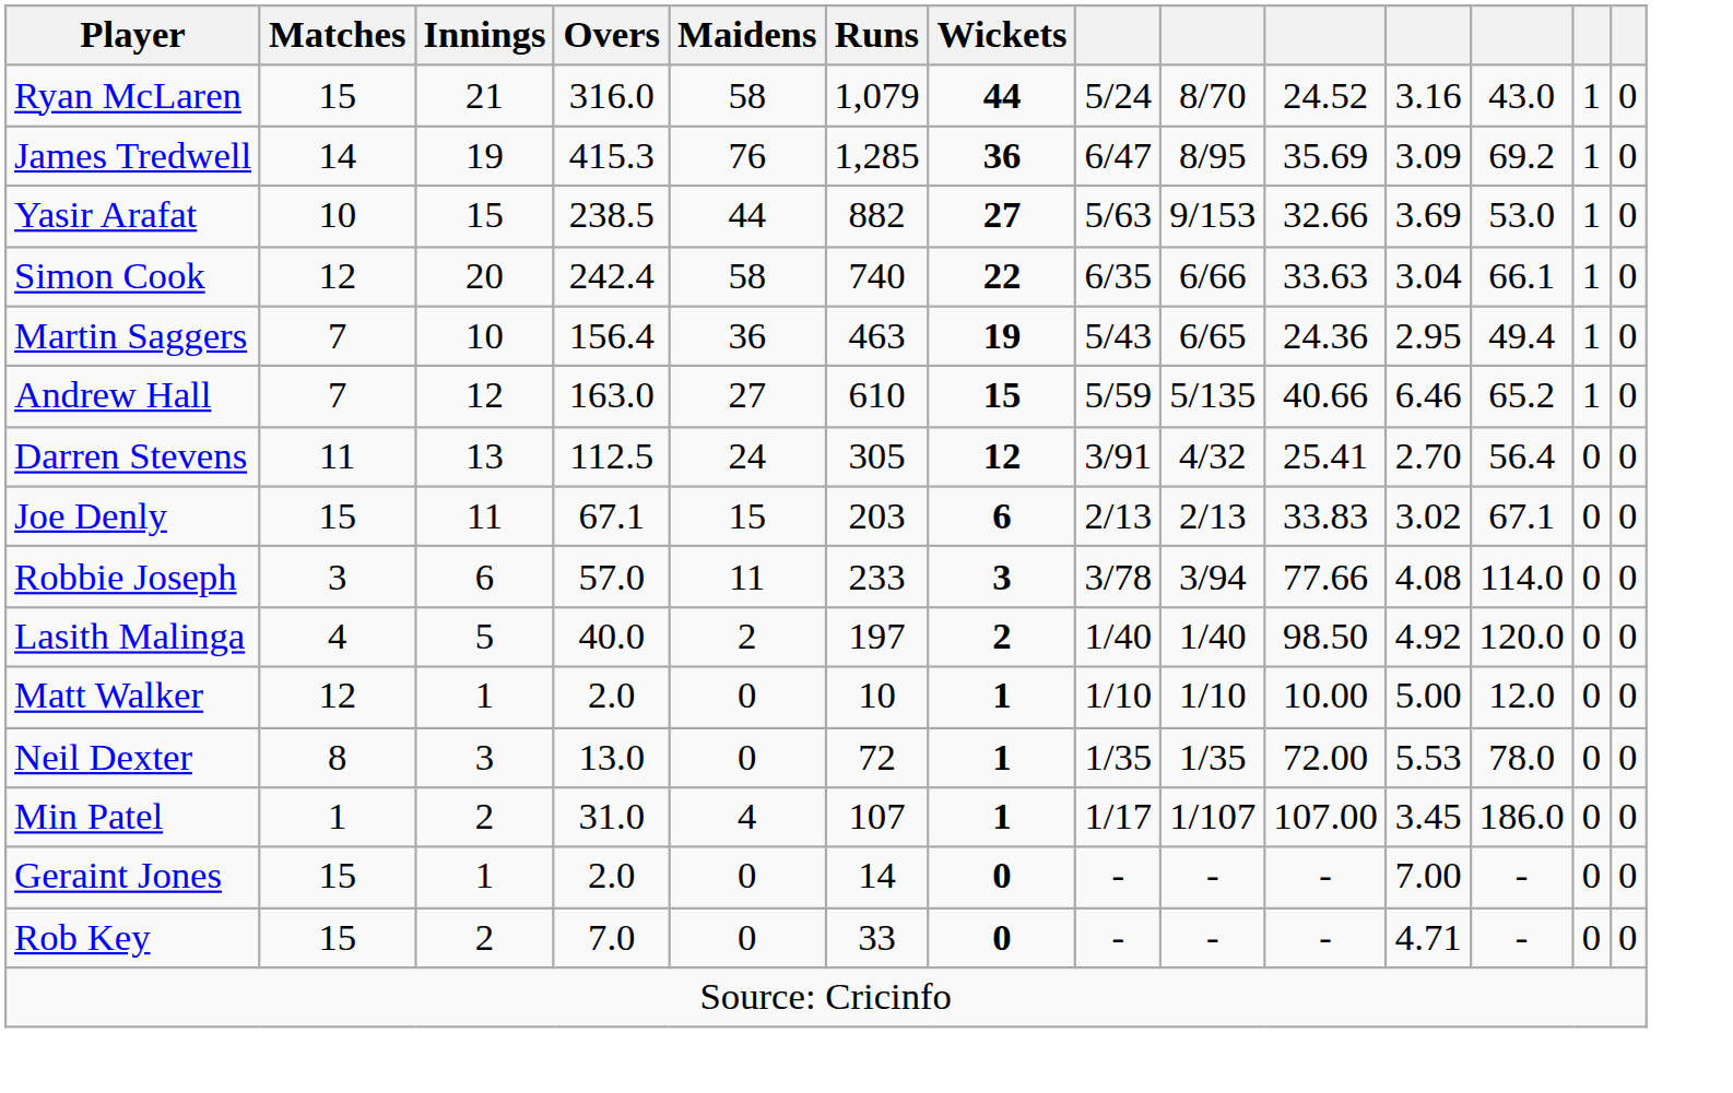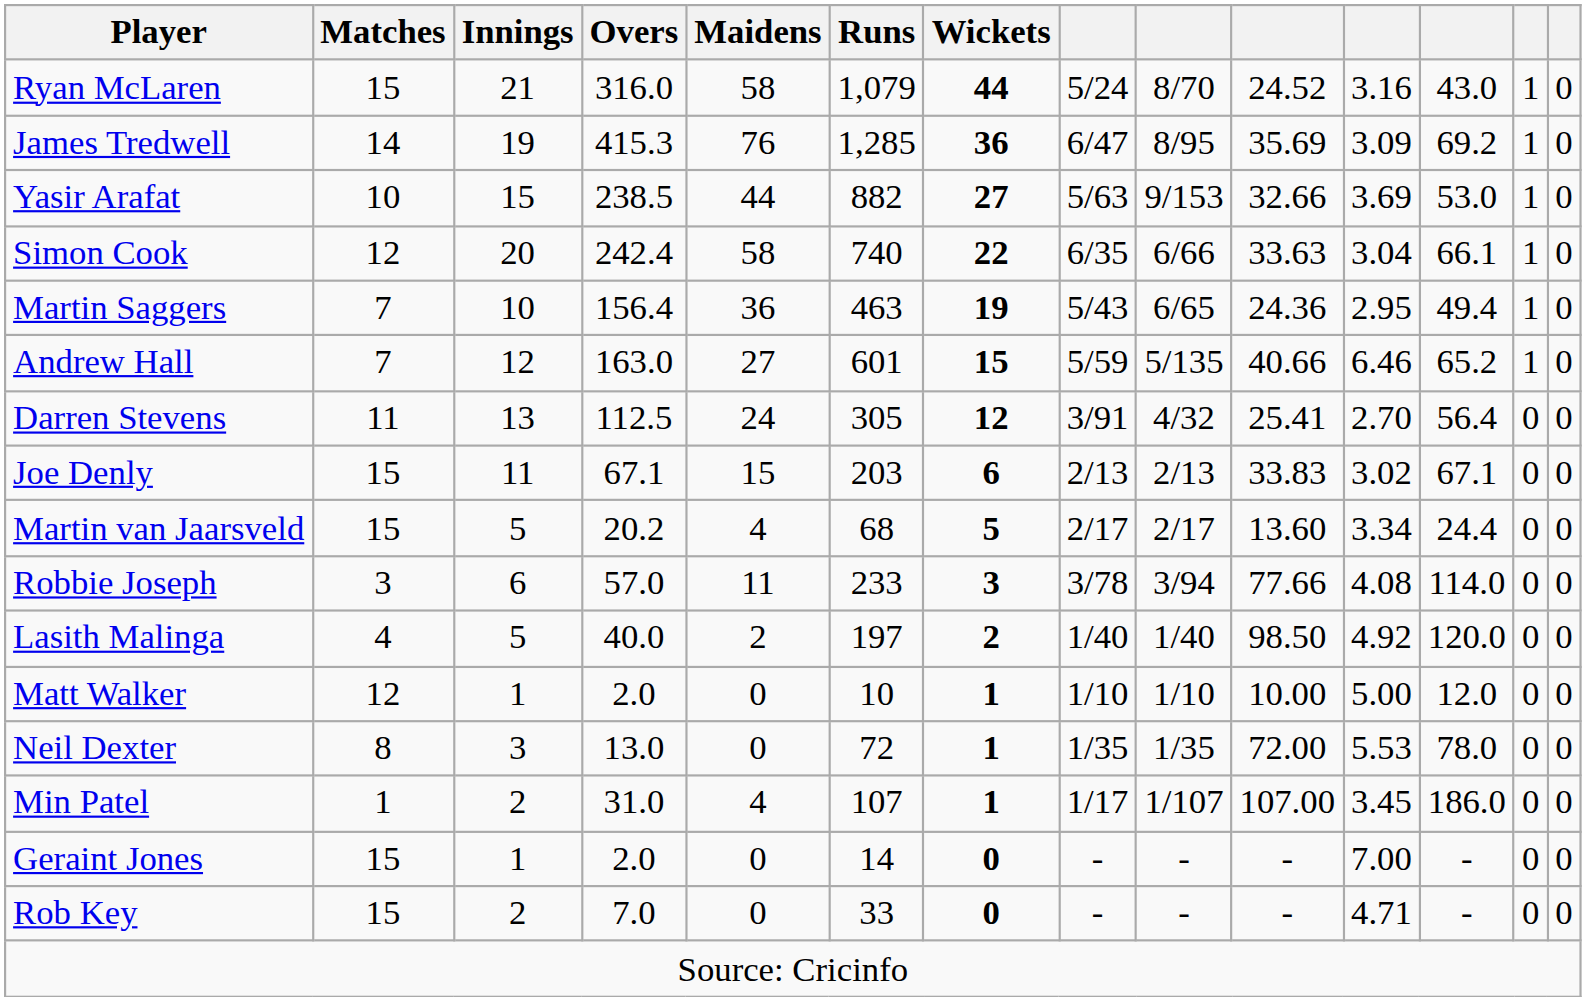Andrew Hall | Runs: 610 -> 601
+ row: Martin van Jaarsveld | 15 | 5 | 20.2 | 4 | 68 | 5 | 2/17 | 2/17 | 13.60 | 3.34 | 24.4 | 0 | 0
